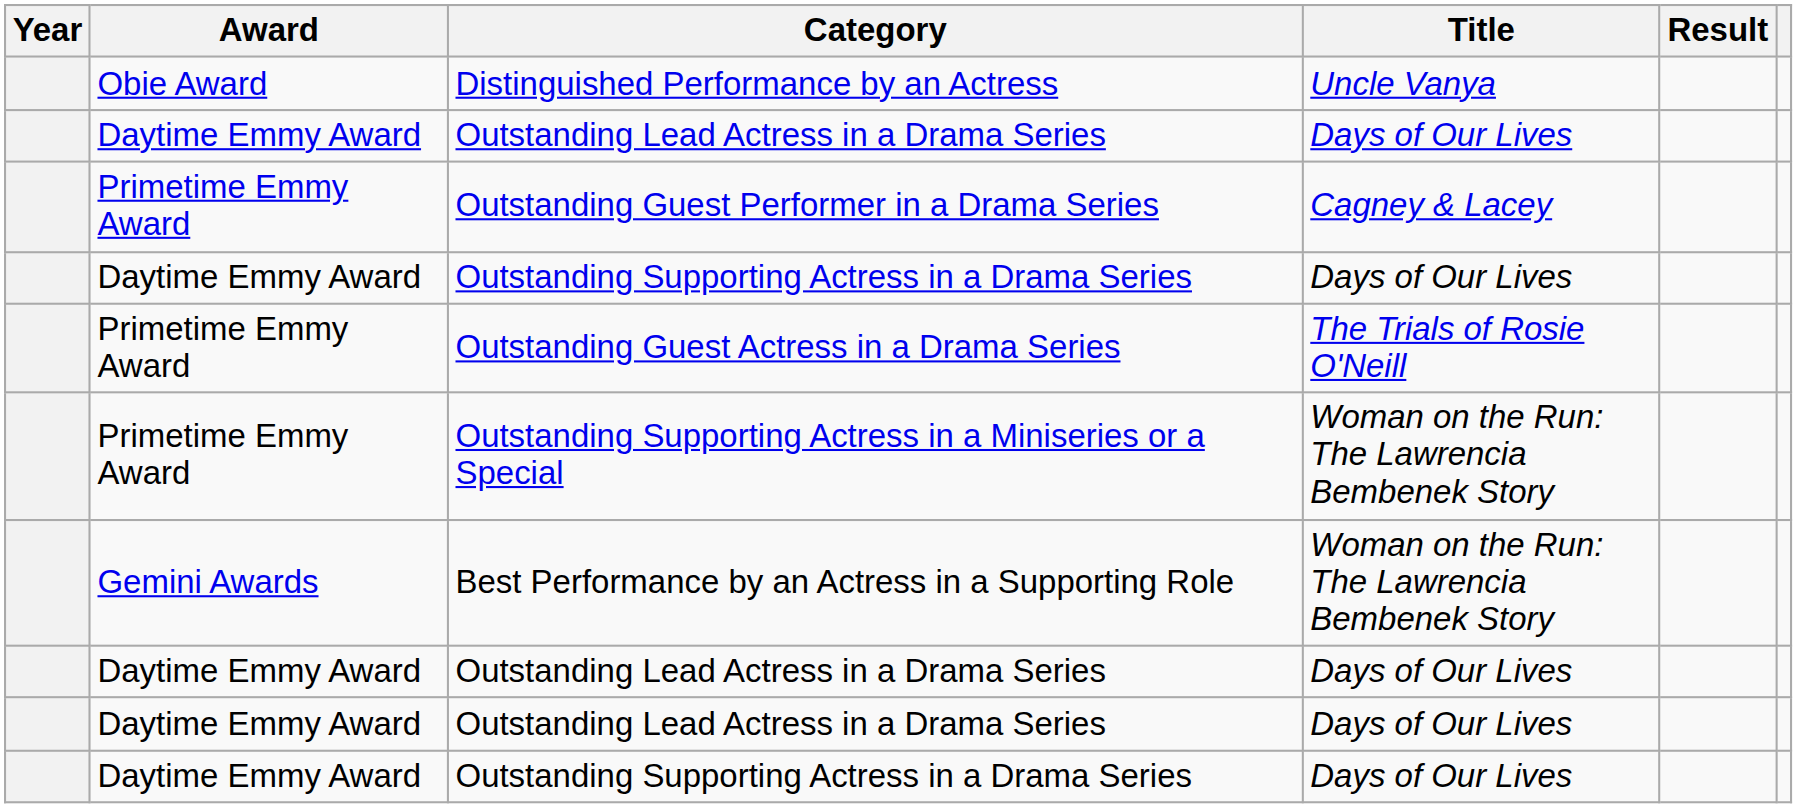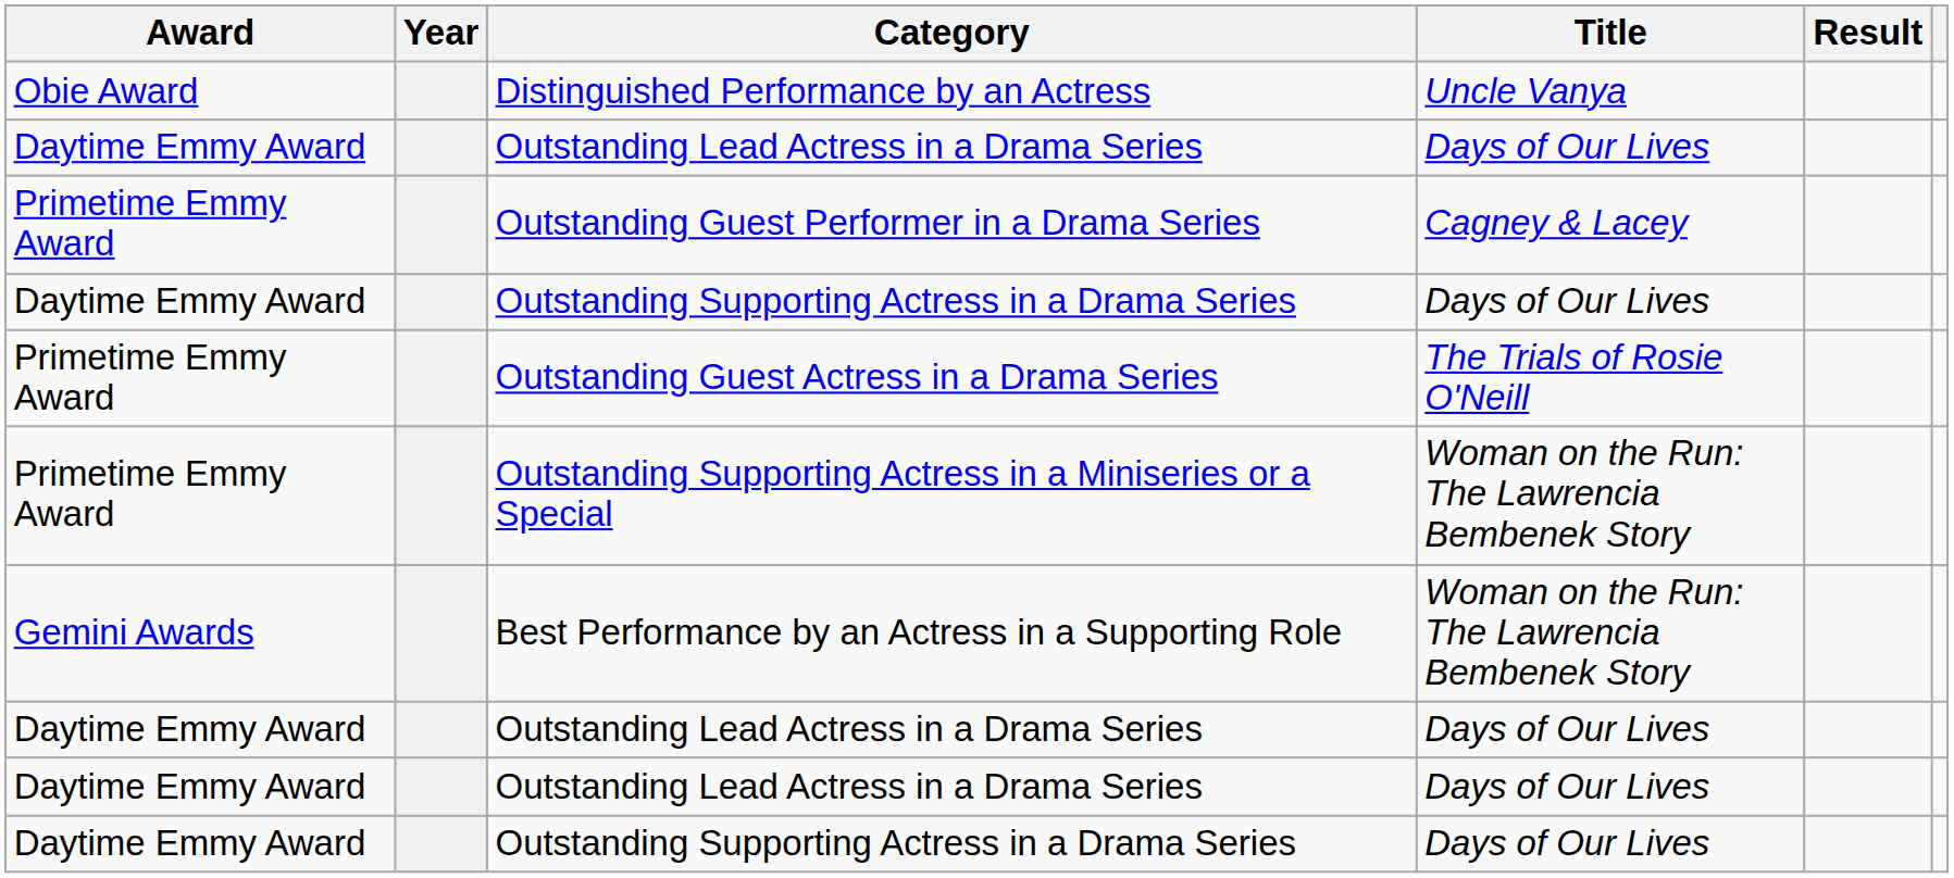columns swapped: Year <-> Award
